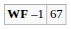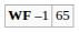WF –1 | column 2: 67 -> 65
